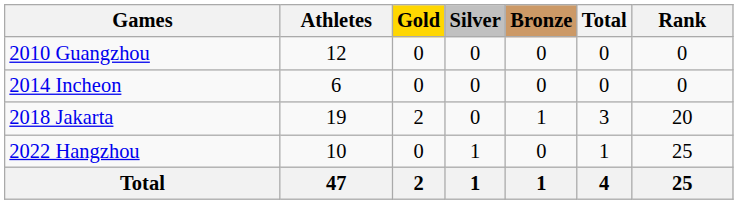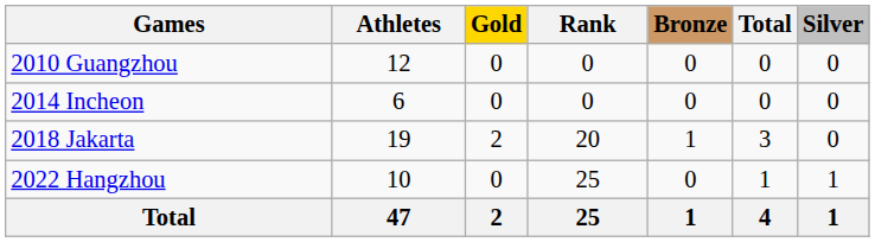columns swapped: Silver <-> Rank
